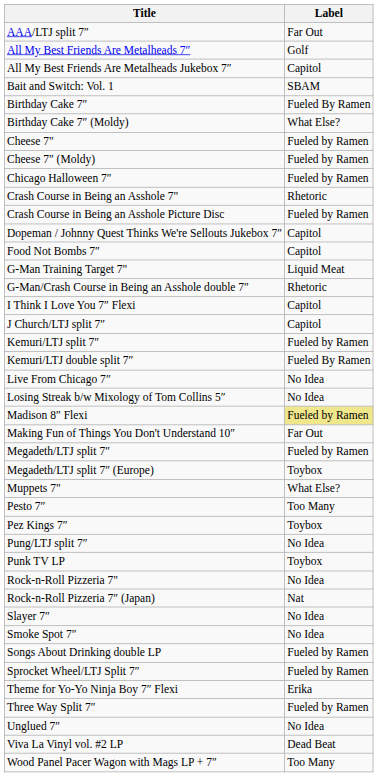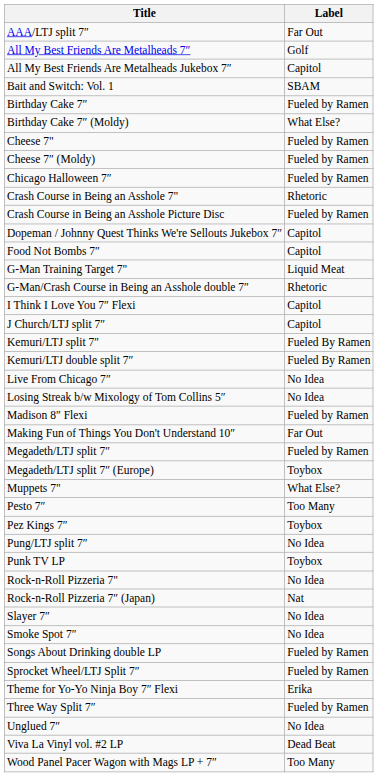Birthday Cake 7″ | Label: Fueled By Ramen -> Fueled by Ramen
Kemuri/LTJ split 7″ | Label: Fueled by Ramen -> Fueled By Ramen
Madison 8″ Flexi | Label: khaki background -> no background
